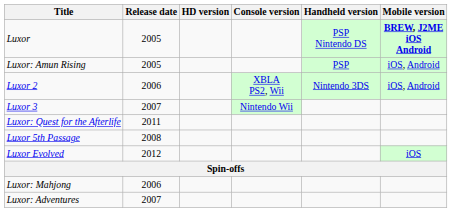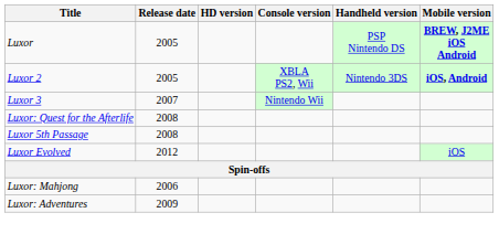- row: Luxor: Amun Rising | 2005 | PSP | iOS, Android
Luxor 2 | Release date: 2006 -> 2005
Luxor 2 | Mobile version: normal -> bold
Luxor: Quest for the Afterlife | Release date: 2011 -> 2008
Luxor: Adventures | Release date: 2007 -> 2009
